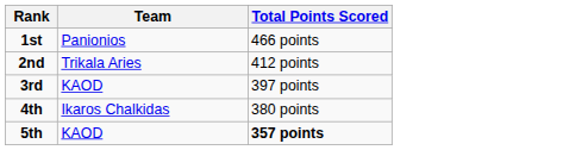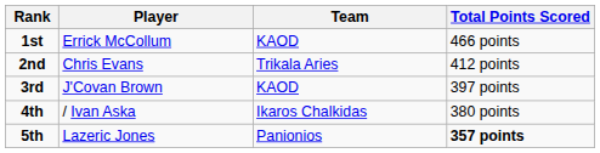+ column: Player | Errick McCollum | Chris Evans | J'Covan Brown | / Ivan Aska | Lazeric Jones
1st | Team: Panionios -> KAOD
5th | Team: KAOD -> Panionios
